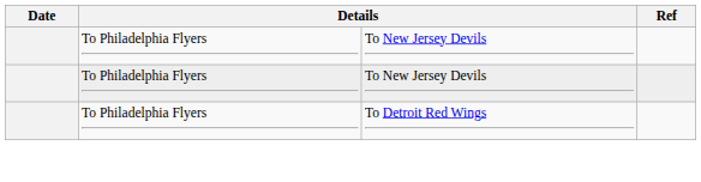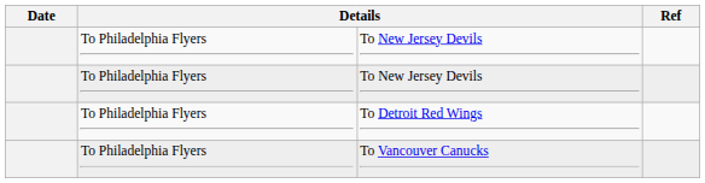+ row: To Philadelphia Flyers | To Vancouver Canucks
